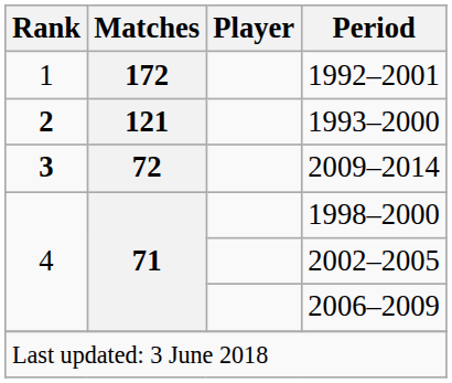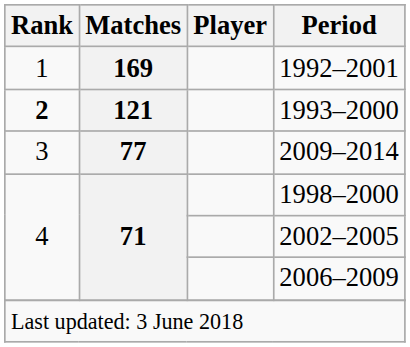1992–2001 | Matches: 172 -> 169
2009–2014 | Rank: bold -> normal
2009–2014 | Matches: 72 -> 77
